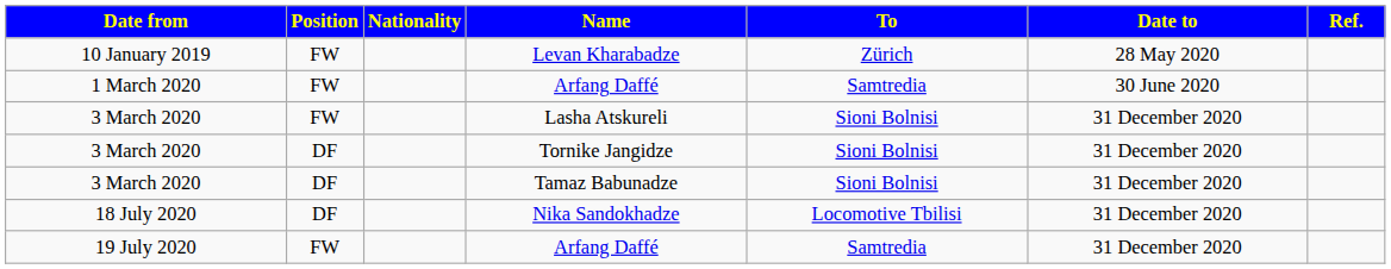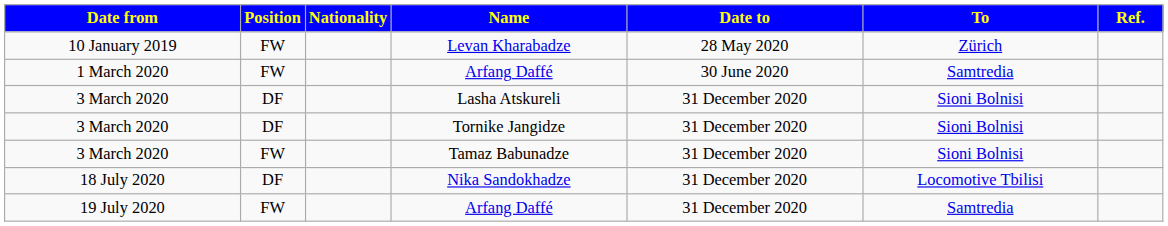columns swapped: To <-> Date to
Lasha Atskureli | Position: FW -> DF
Tamaz Babunadze | Position: DF -> FW
